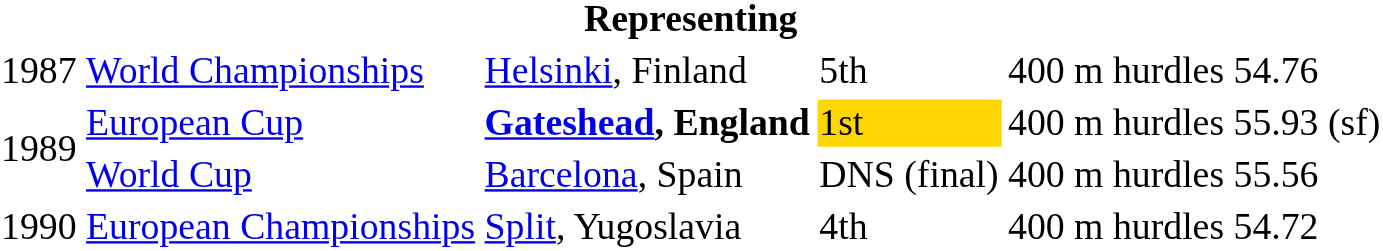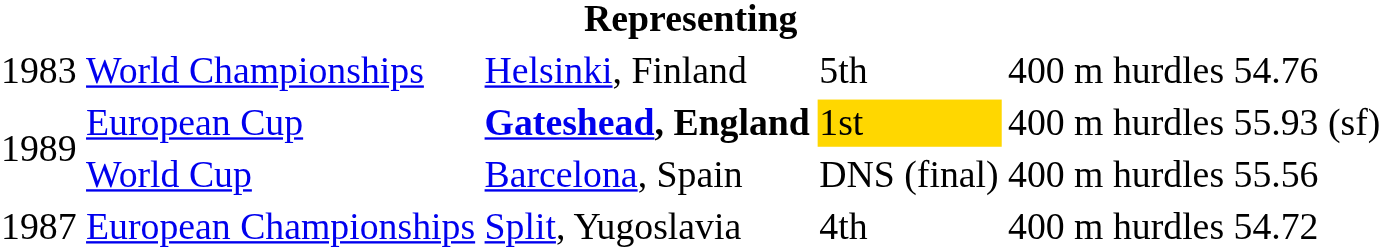World Championships | column 1: 1987 -> 1983
European Championships | column 1: 1990 -> 1987
